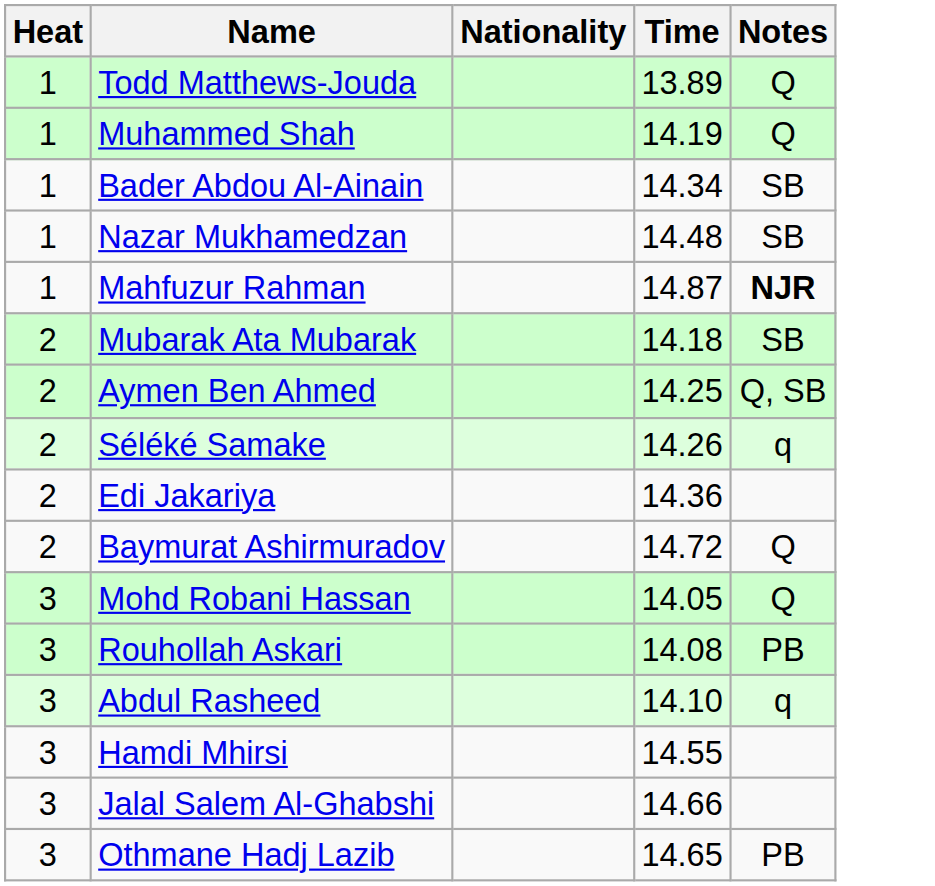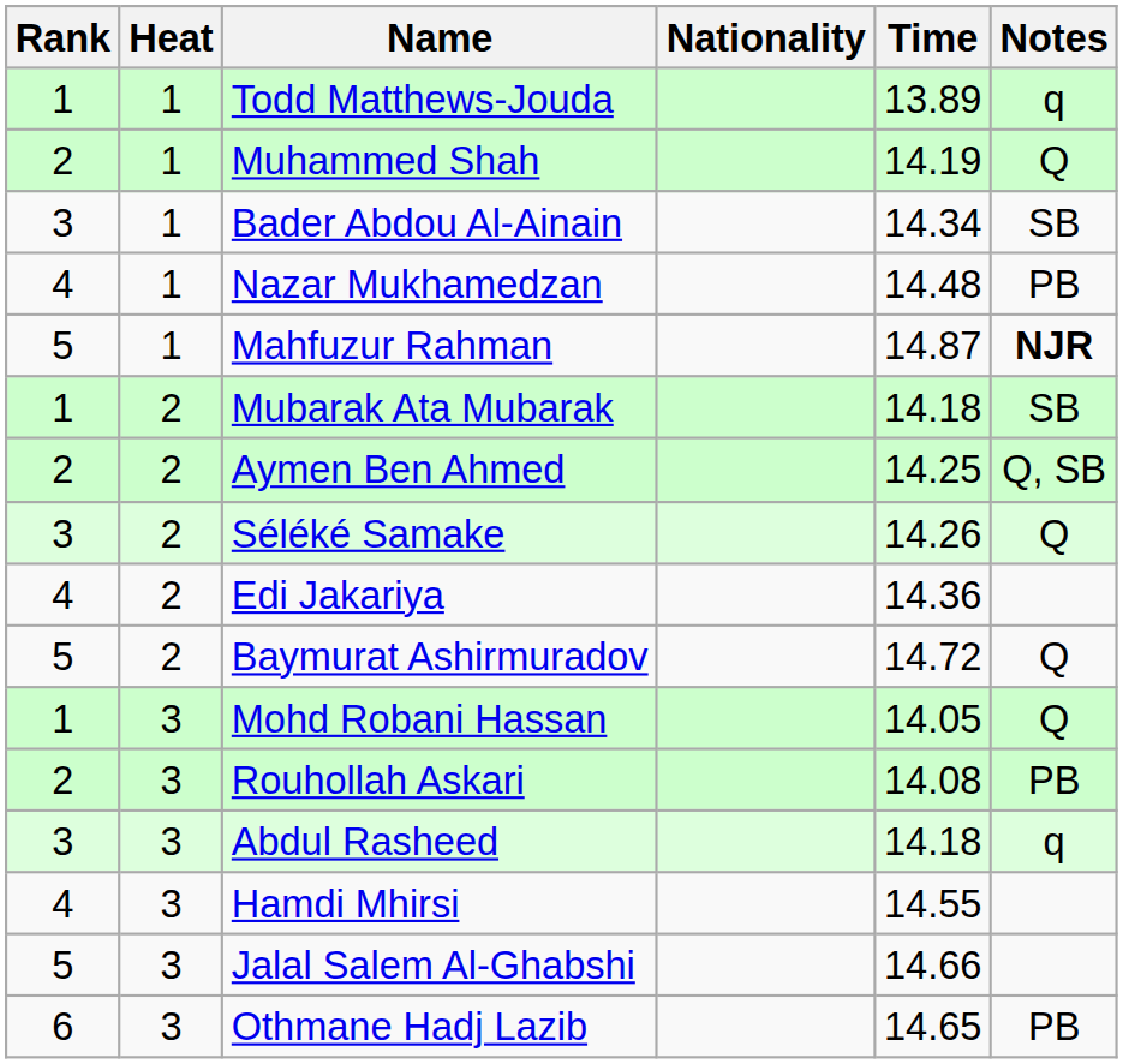+ column: Rank | 1 | 2 | 3 | 4 | 5 | 1 | 2 | 3 | 4 | 5 | 1 | 2 | 3 | 4 | 5 | 6
Todd Matthews-Jouda | Notes: Q -> q
Nazar Mukhamedzan | Notes: SB -> PB
Séléké Samake | Notes: q -> Q
Abdul Rasheed | Time: 14.10 -> 14.18
